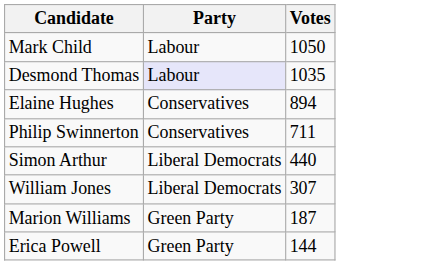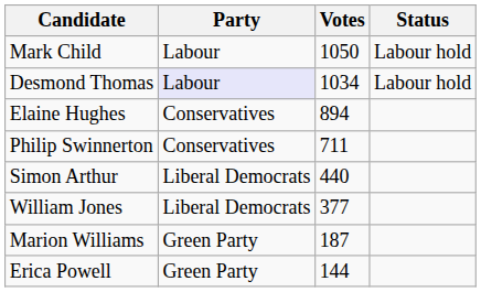+ column: Status | Labour hold | Labour hold
Desmond Thomas | Votes: 1035 -> 1034
William Jones | Votes: 307 -> 377
